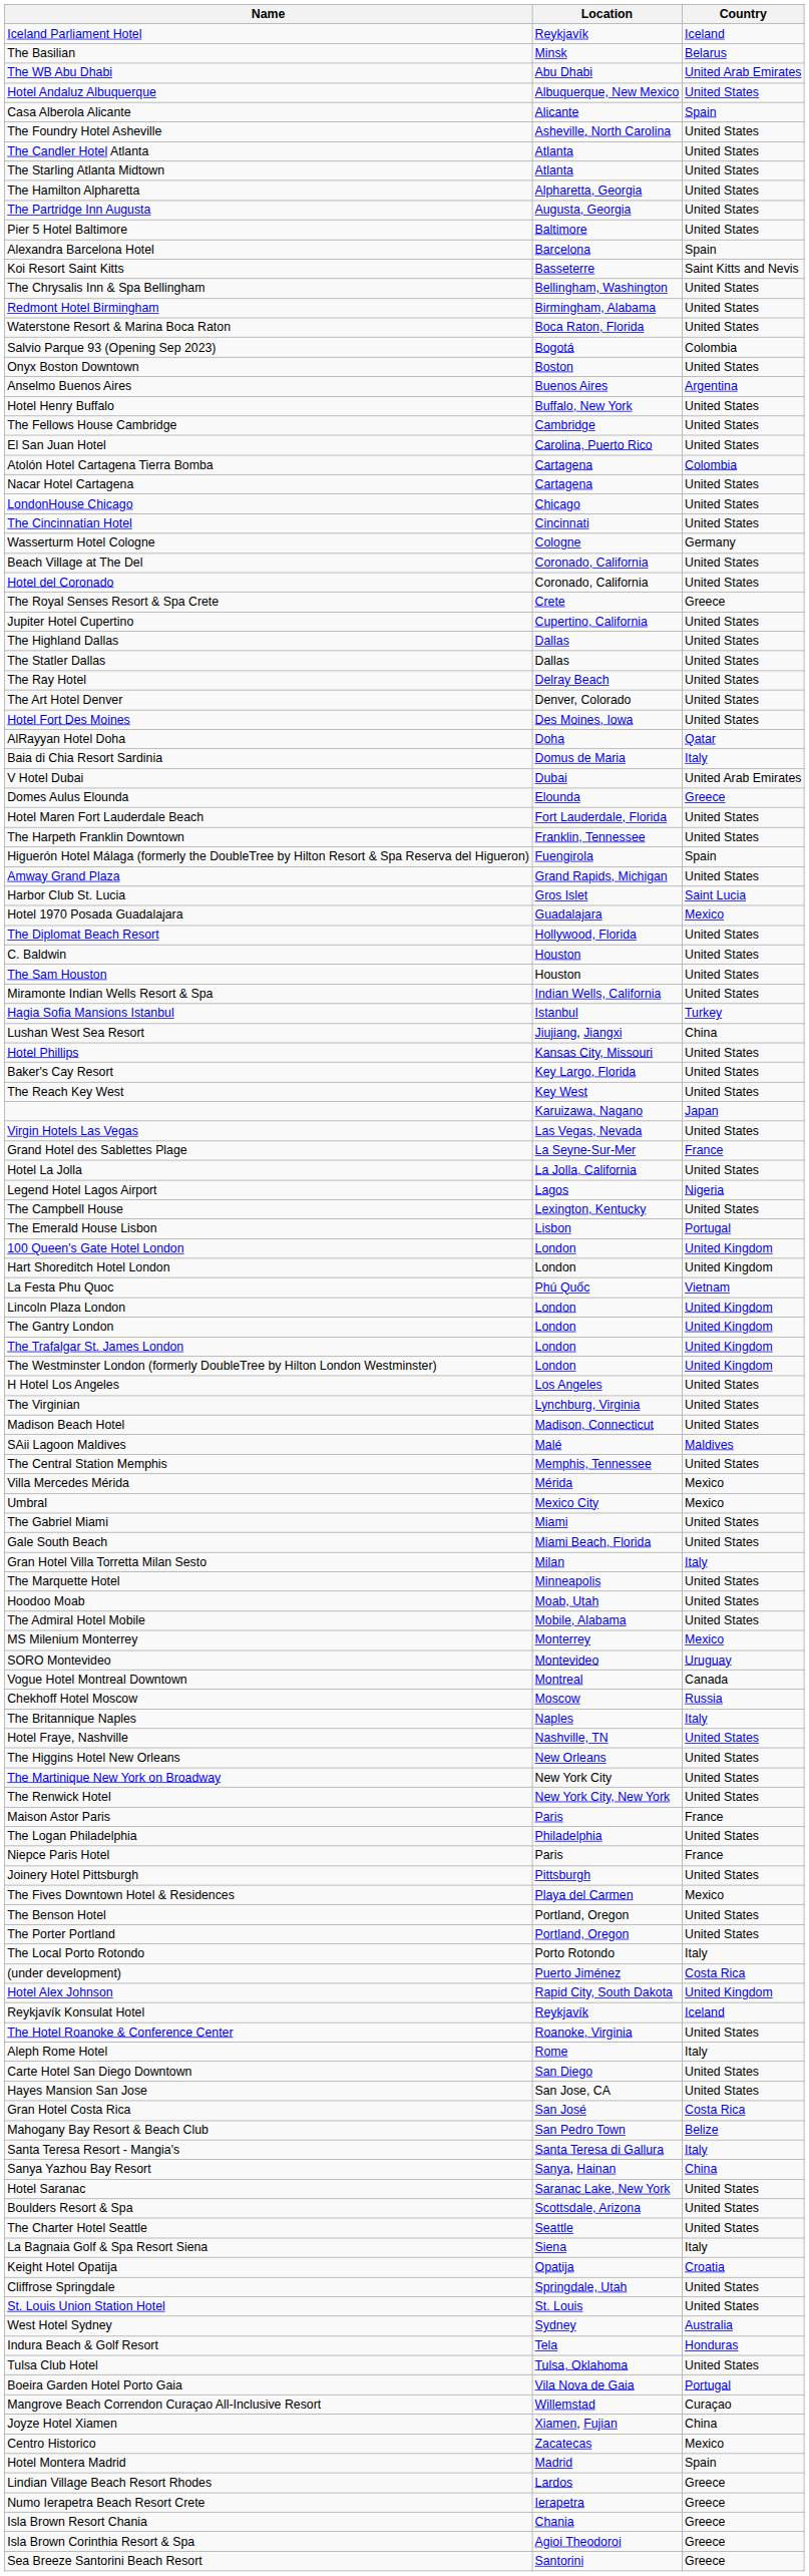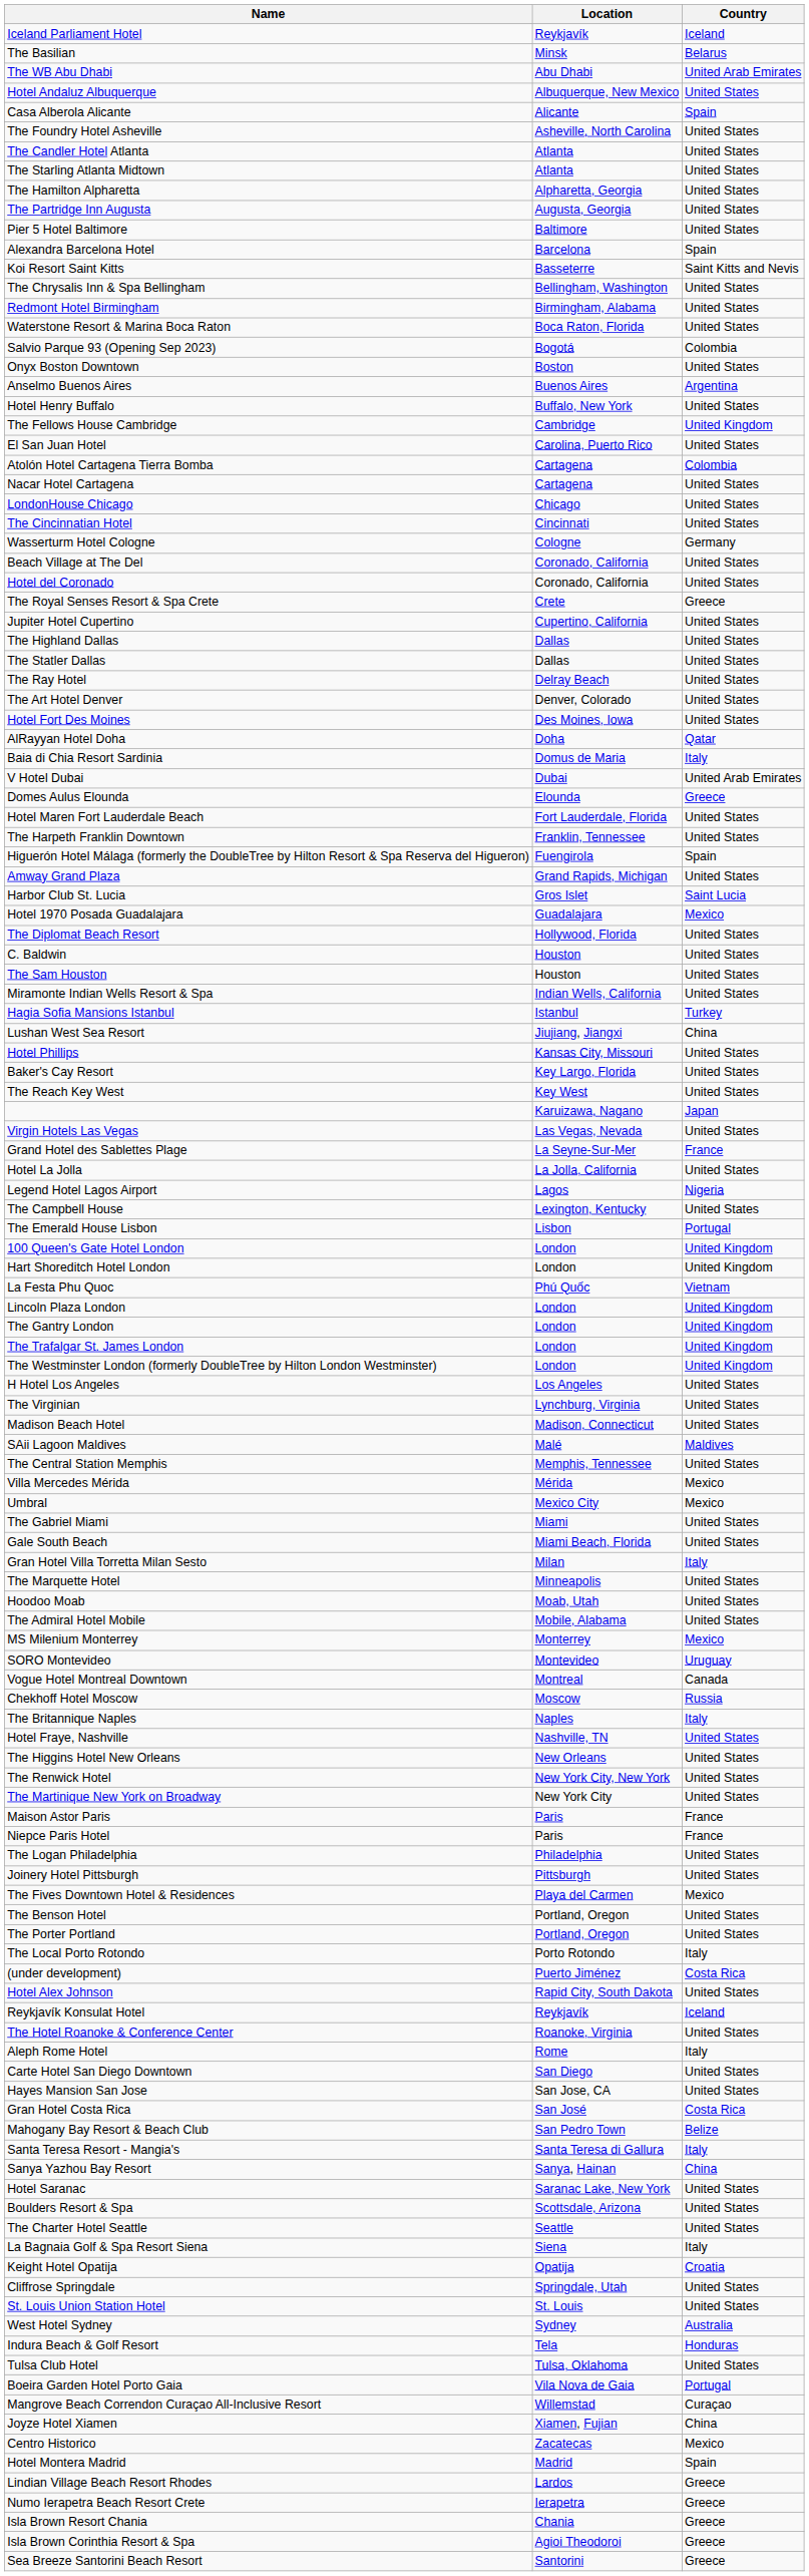The Fellows House Cambridge | Country: United States -> United Kingdom
rows swapped: The Renwick Hotel <-> The Martinique New York on Broadway
rows swapped: Niepce Paris Hotel <-> The Logan Philadelphia
Hotel Alex Johnson | Country: United Kingdom -> United States
